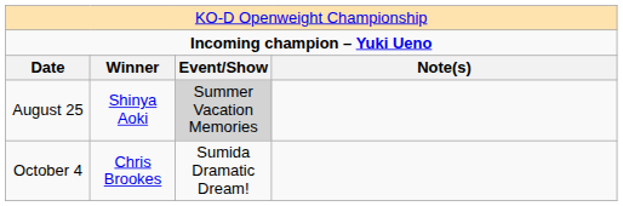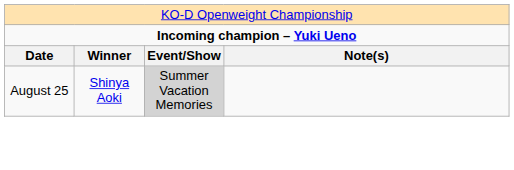- row: October 4 | Chris Brookes | Sumida Dramatic Dream!
